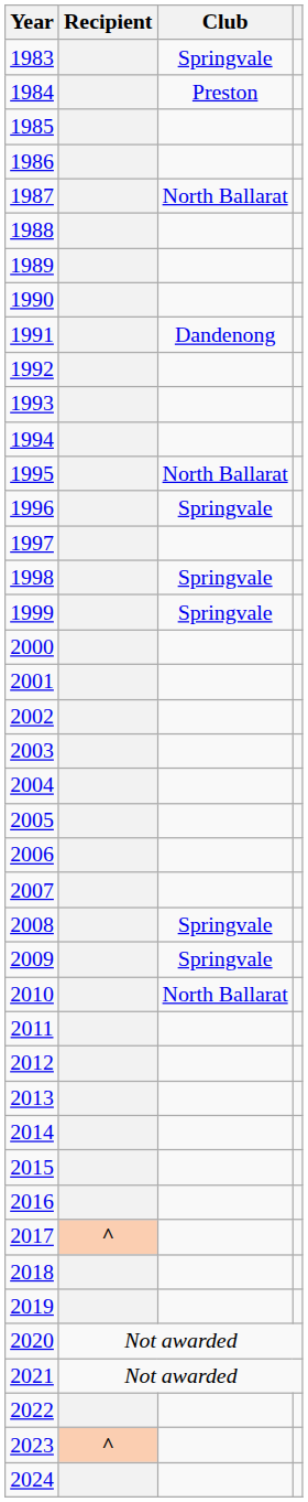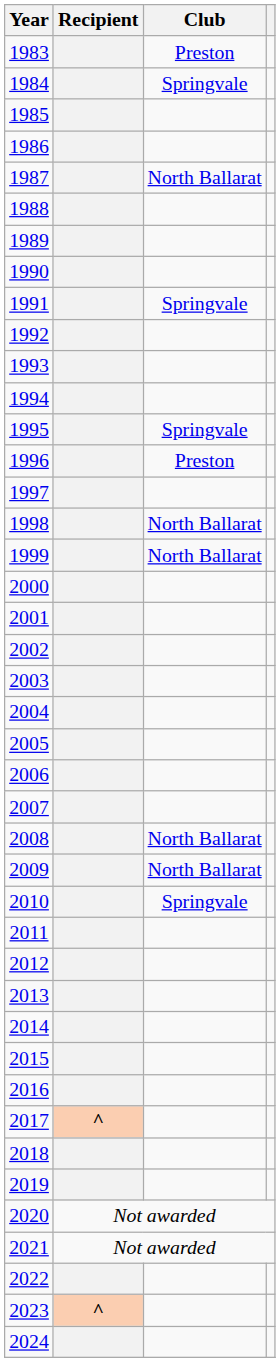1983 | Club: Springvale -> Preston
1984 | Club: Preston -> Springvale
1991 | Club: Dandenong -> Springvale
1995 | Club: North Ballarat -> Springvale
1996 | Club: Springvale -> Preston
1998 | Club: Springvale -> North Ballarat
1999 | Club: Springvale -> North Ballarat
2008 | Club: Springvale -> North Ballarat
2009 | Club: Springvale -> North Ballarat
2010 | Club: North Ballarat -> Springvale
